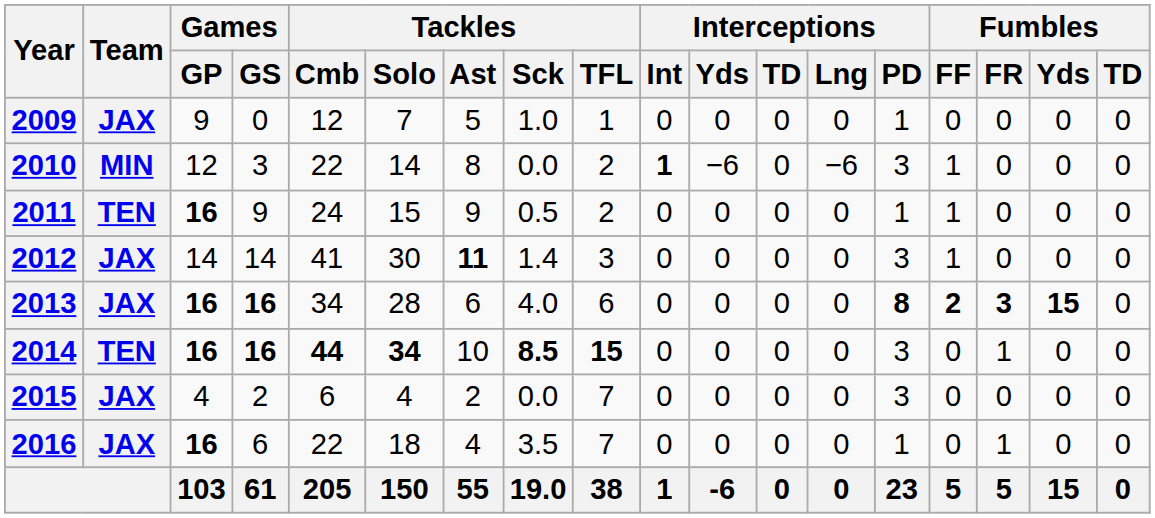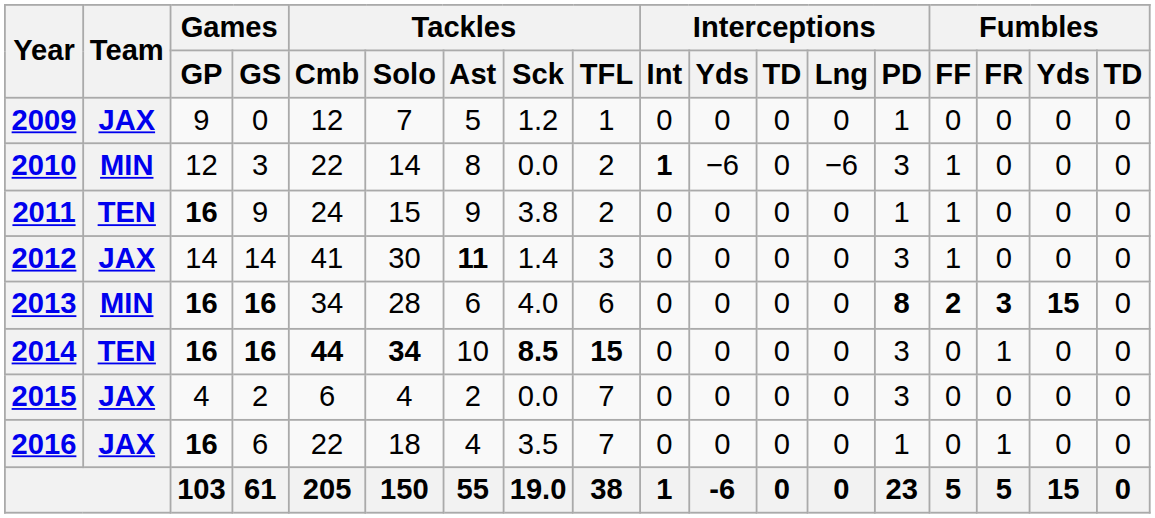2009 | Tackles / Sck: 1.0 -> 1.2
2011 | Tackles / Sck: 0.5 -> 3.8
2013 | Team: JAX -> MIN
